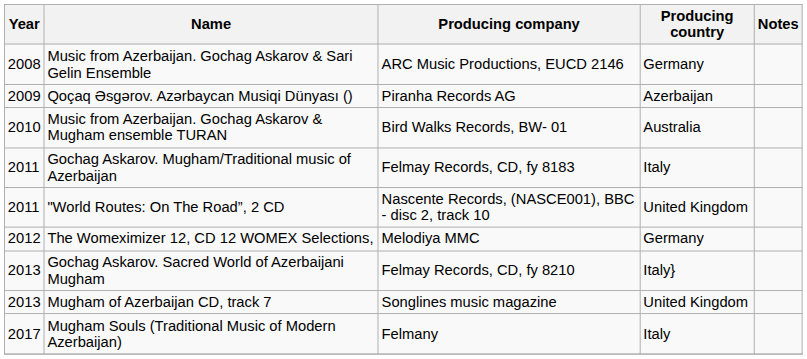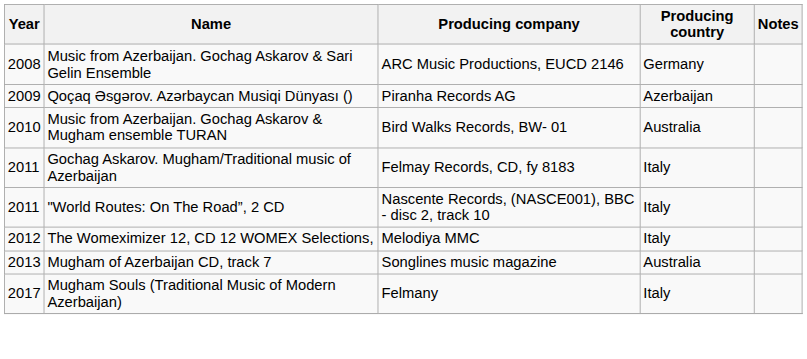"World Routes: On The Road”, 2 CD | Producing country: United Kingdom -> Italy
The Womeximizer 12, CD 12 WOMEX Selections, | Producing country: Germany -> Italy
- row: 2013 | Gochag Askarov. Sacred World of Azerbaijani Mugham | Felmay Records, CD, fy 8210 | Italy}
Mugham of Azerbaijan CD, track 7 | Producing country: United Kingdom -> Australia
